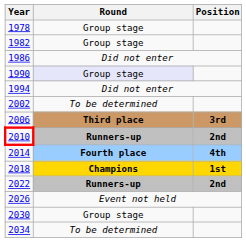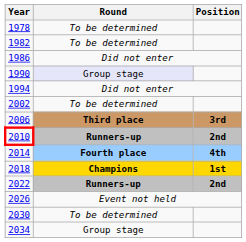1978 | Round: Group stage -> To be determined
1982 | Round: Group stage -> To be determined
2030 | Round: Group stage -> To be determined
2034 | Round: To be determined -> Group stage
